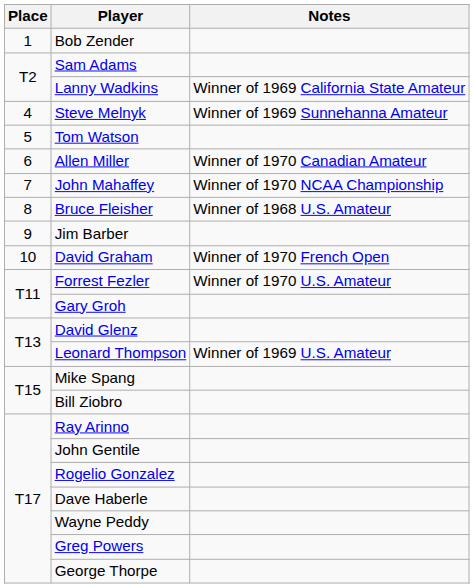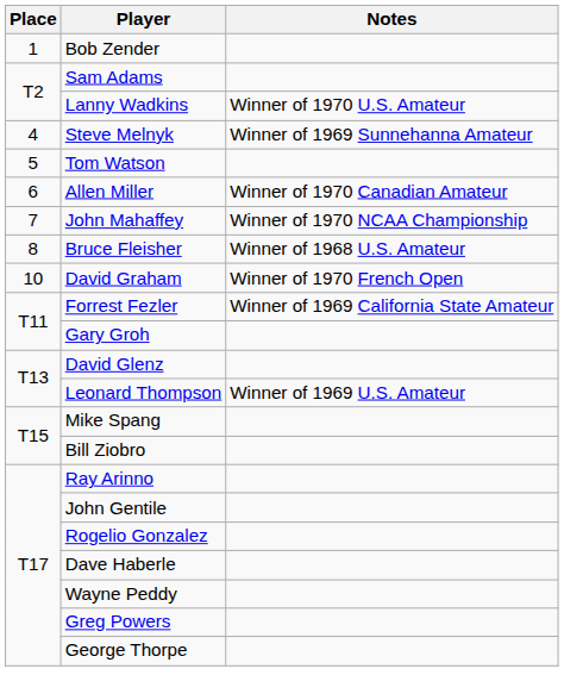Lanny Wadkins | Notes: Winner of 1969 California State Amateur -> Winner of 1970 U.S. Amateur
- row: 9 | Jim Barber
Forrest Fezler | Notes: Winner of 1970 U.S. Amateur -> Winner of 1969 California State Amateur
